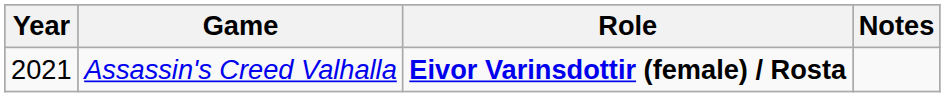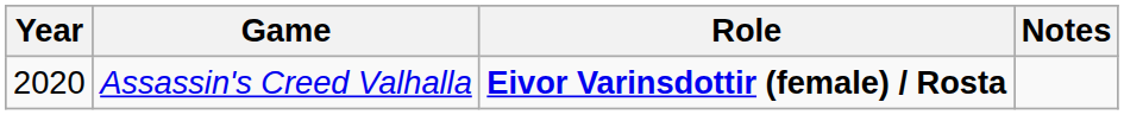Assassin's Creed Valhalla | Year: 2021 -> 2020
